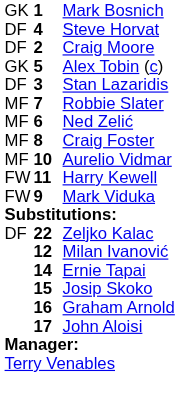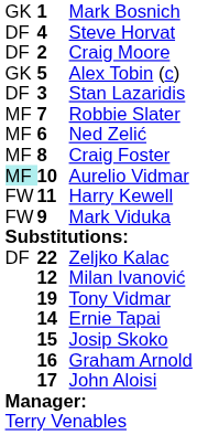Aurelio Vidmar | column 1: no background -> paleturquoise background
+ row: 19 | Tony Vidmar
